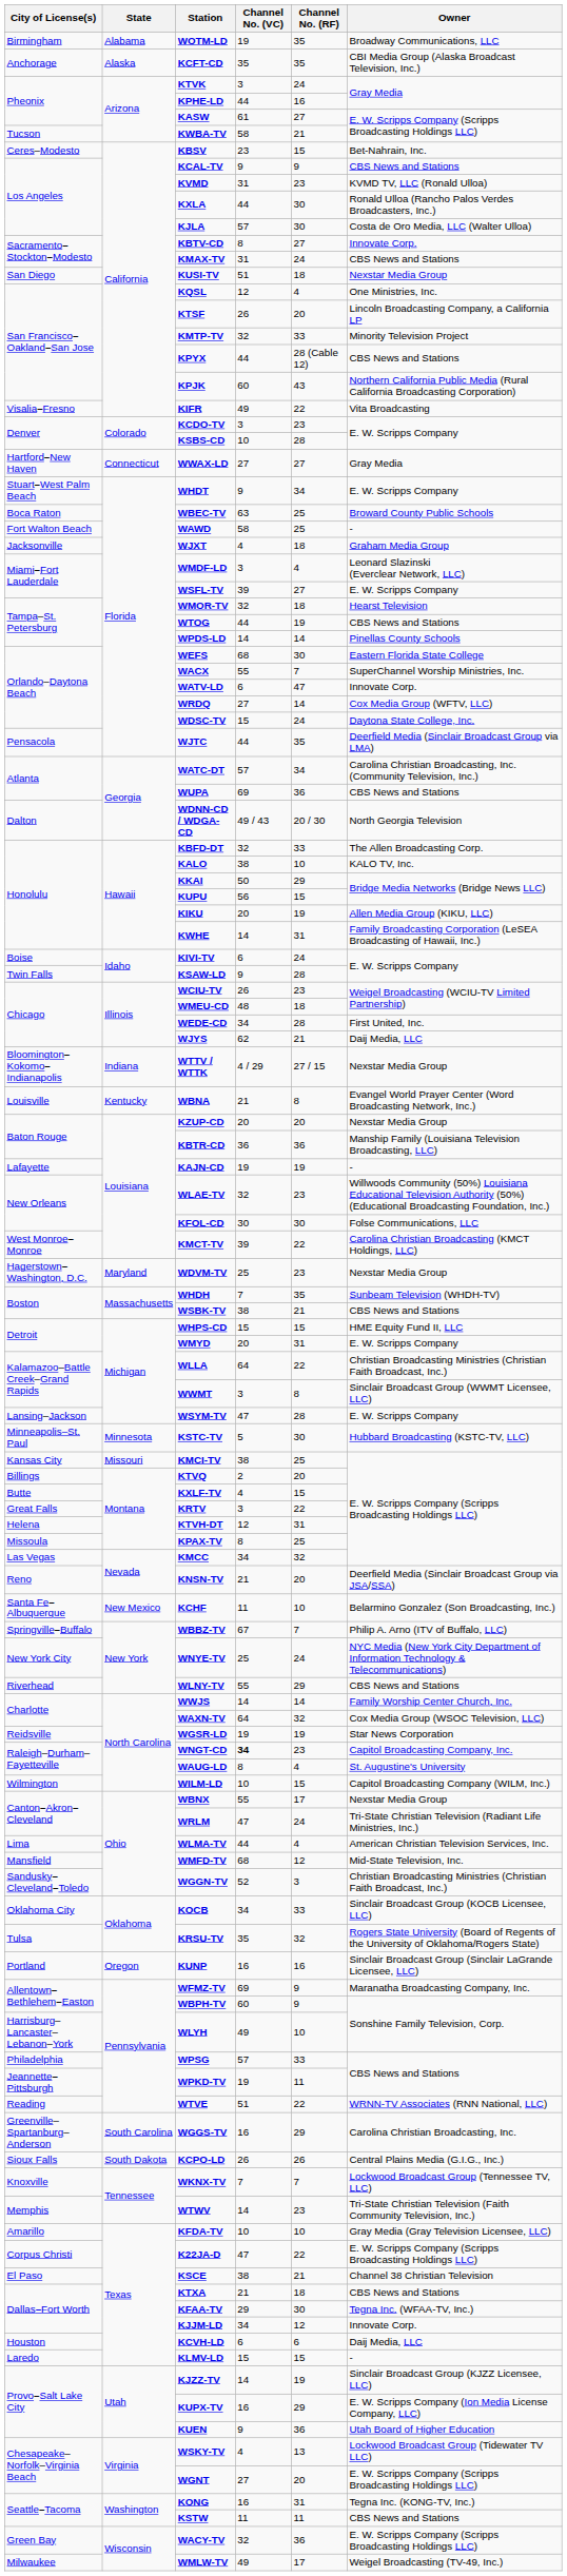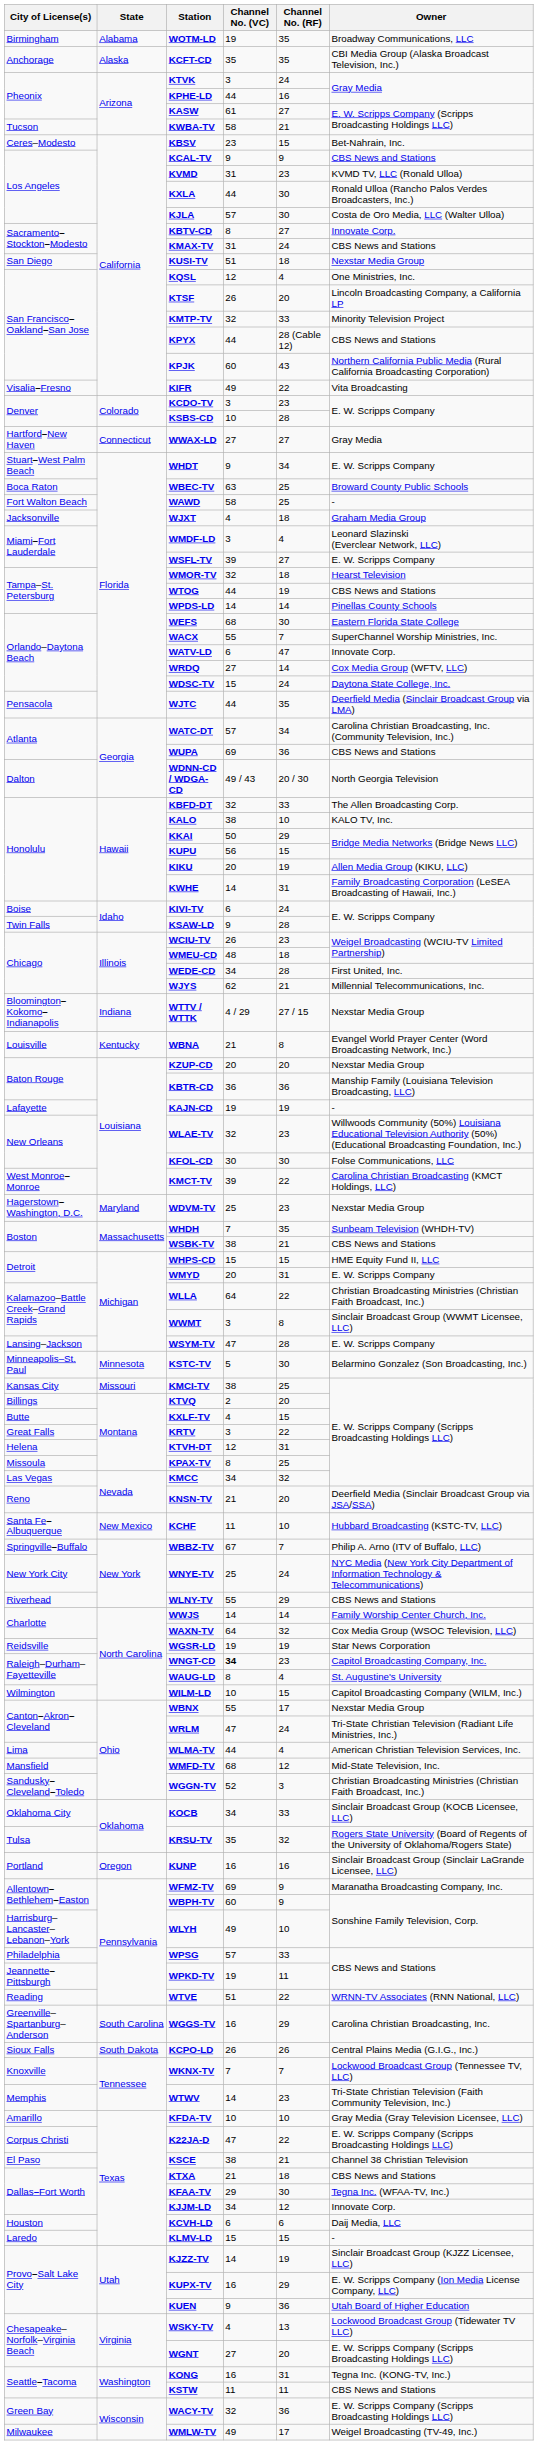WJYS | Owner: Daij Media, LLC -> Millennial Telecommunications, Inc.
KSTC-TV | Owner: Hubbard Broadcasting (KSTC-TV, LLC) -> Belarmino Gonzalez (Son Broadcasting, Inc.)
KCHF | Owner: Belarmino Gonzalez (Son Broadcasting, Inc.) -> Hubbard Broadcasting (KSTC-TV, LLC)
